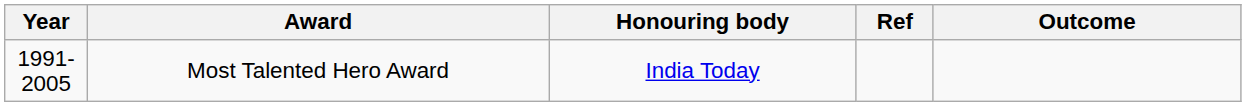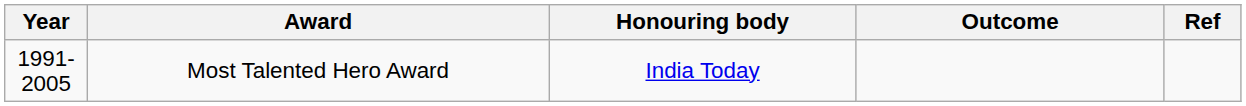columns swapped: Outcome <-> Ref
